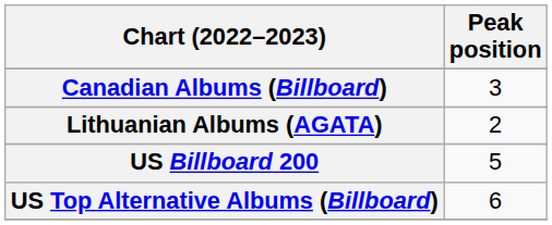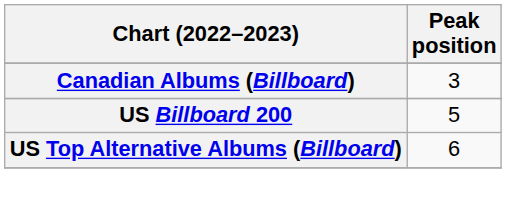- row: Lithuanian Albums (AGATA) | 2
